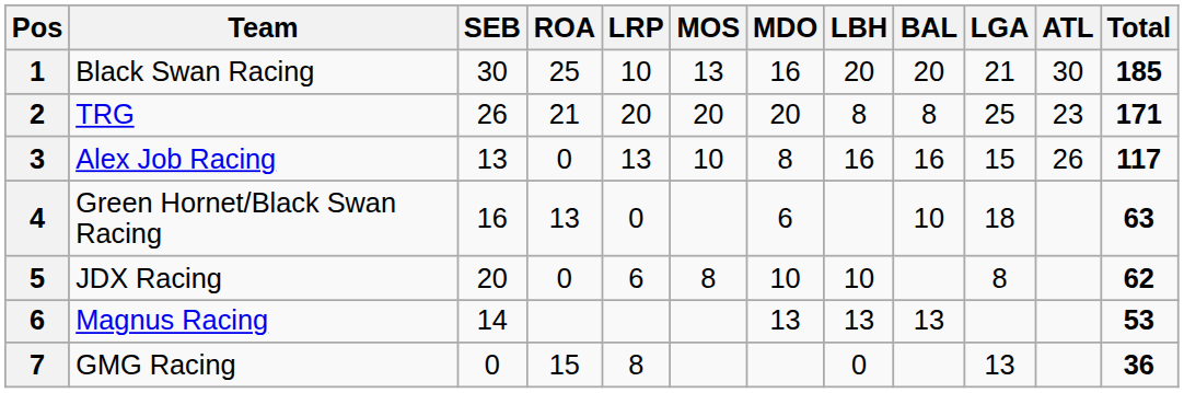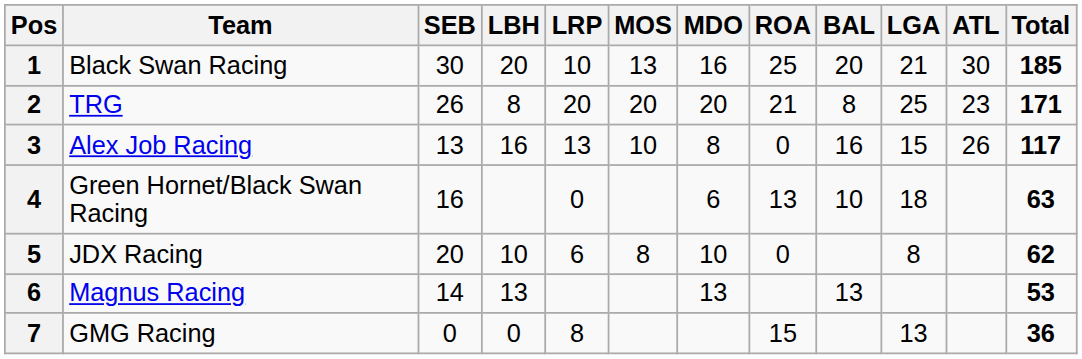columns swapped: LBH <-> ROA
